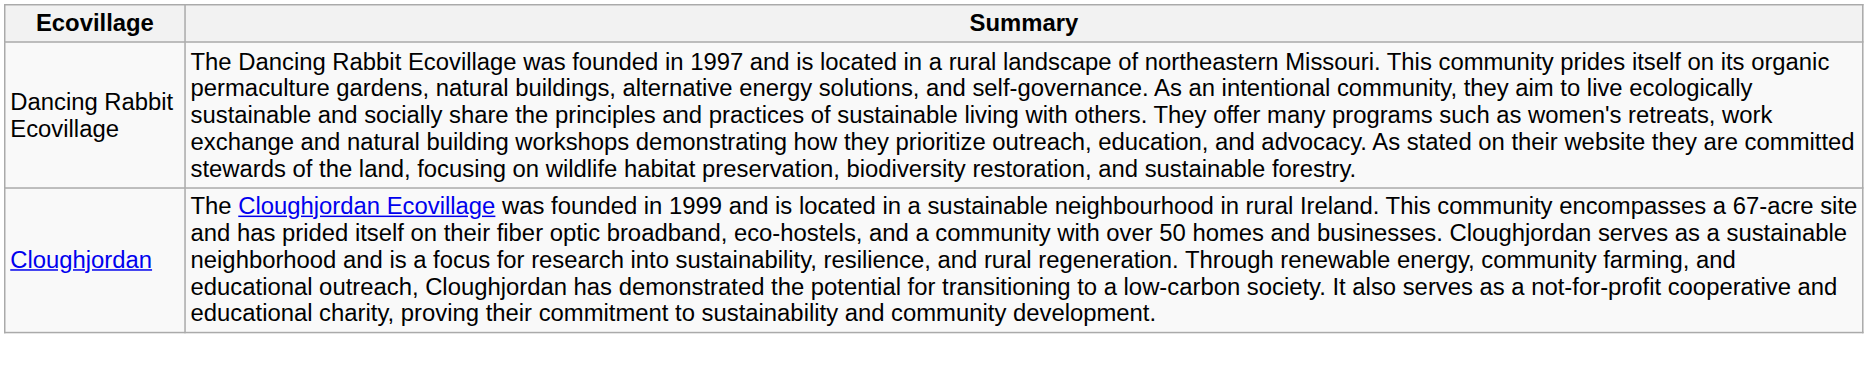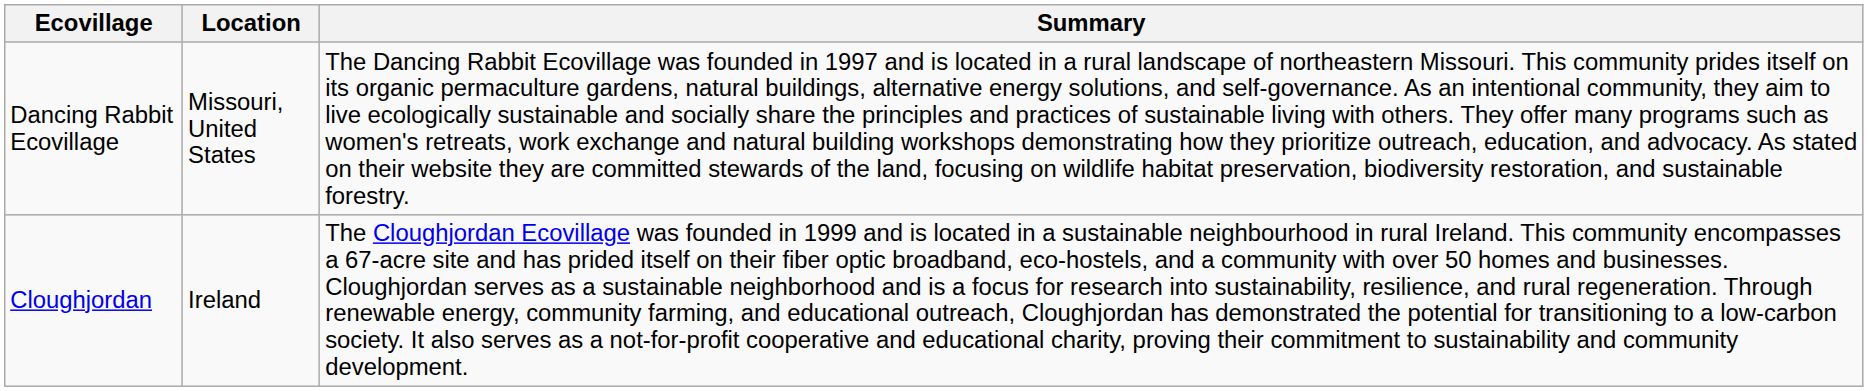+ column: Location | Missouri, United States | Ireland
